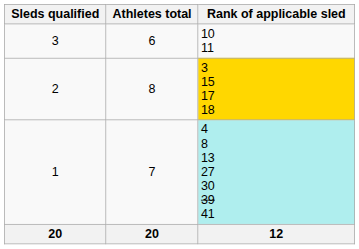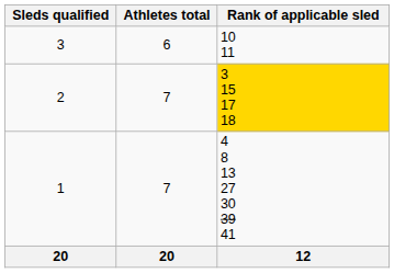2 | Athletes total: 8 -> 7
1 | Rank of applicable sled: paleturquoise background -> no background
